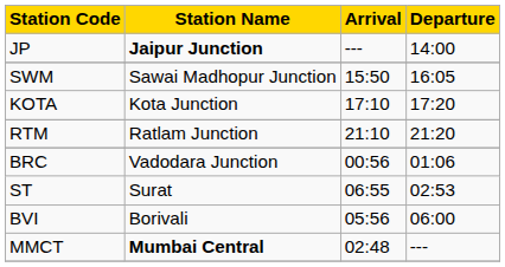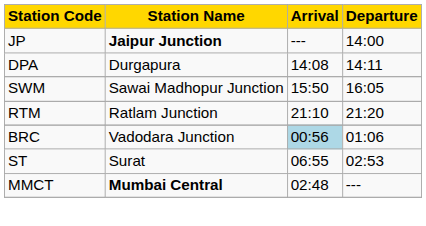+ row: DPA | Durgapura | 14:08 | 14:11
- row: KOTA | Kota Junction | 17:10 | 17:20
BRC | Arrival: no background -> lightblue background
- row: BVI | Borivali | 05:56 | 06:00
